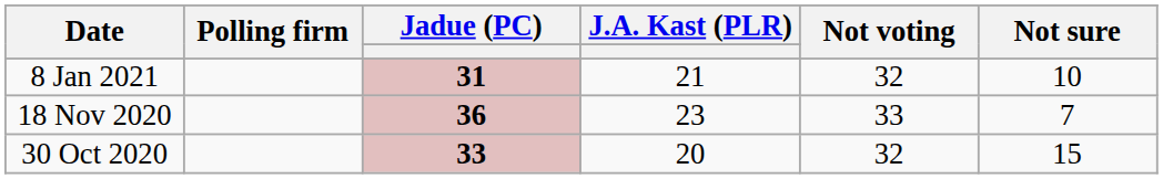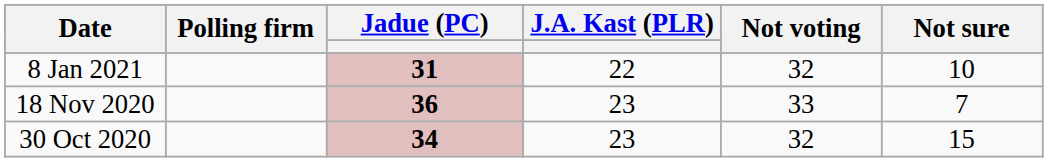8 Jan 2021 | J.A. Kast (PLR): 21 -> 22
30 Oct 2020 | Jadue (PC): 33 -> 34
30 Oct 2020 | J.A. Kast (PLR): 20 -> 23
